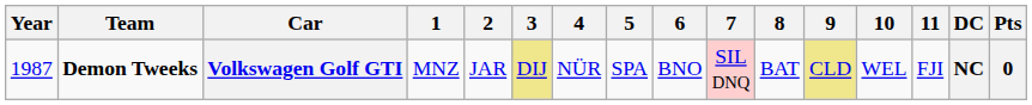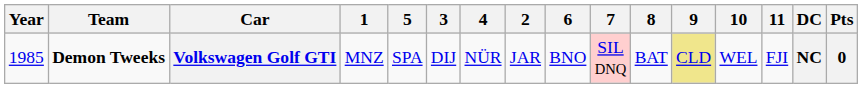columns swapped: 2 <-> 5
Volkswagen Golf GTI | Year: 1987 -> 1985
Volkswagen Golf GTI | 3: khaki background -> no background
